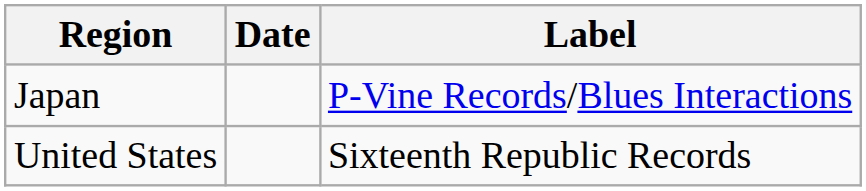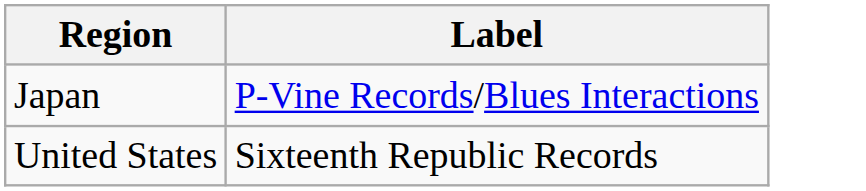- column: Date
